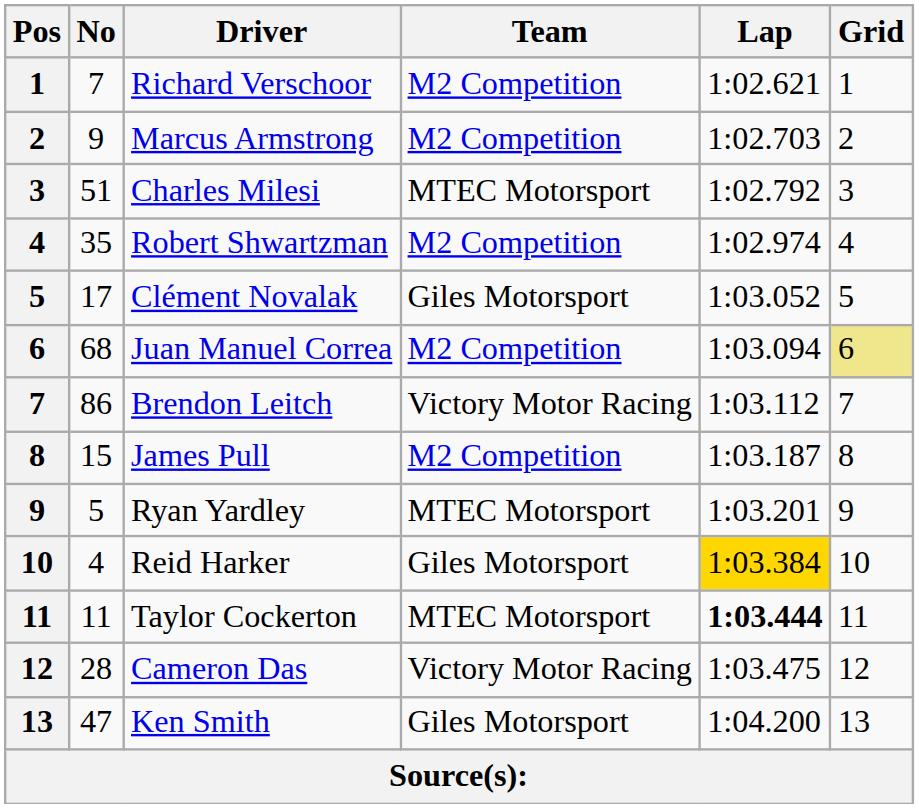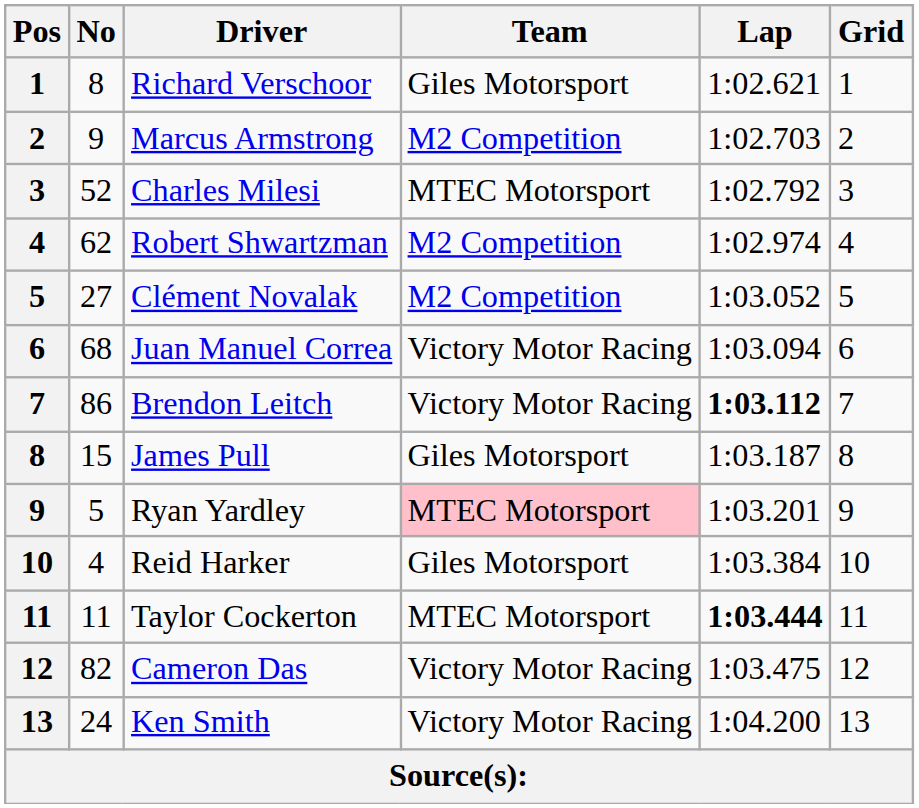Richard Verschoor | No: 7 -> 8
Richard Verschoor | Team: M2 Competition -> Giles Motorsport
Charles Milesi | No: 51 -> 52
Robert Shwartzman | No: 35 -> 62
Clément Novalak | No: 17 -> 27
Clément Novalak | Team: Giles Motorsport -> M2 Competition
Juan Manuel Correa | Team: M2 Competition -> Victory Motor Racing
Juan Manuel Correa | Grid: khaki background -> no background
Brendon Leitch | Lap: normal -> bold
James Pull | Team: M2 Competition -> Giles Motorsport
Ryan Yardley | Team: no background -> pink background
Reid Harker | Lap: gold background -> no background
Cameron Das | No: 28 -> 82
Ken Smith | No: 47 -> 24
Ken Smith | Team: Giles Motorsport -> Victory Motor Racing
